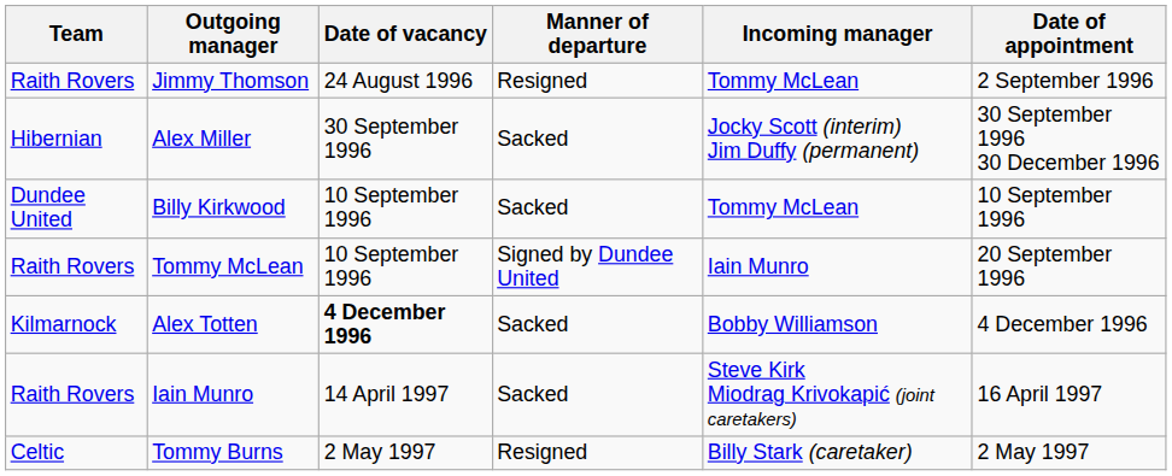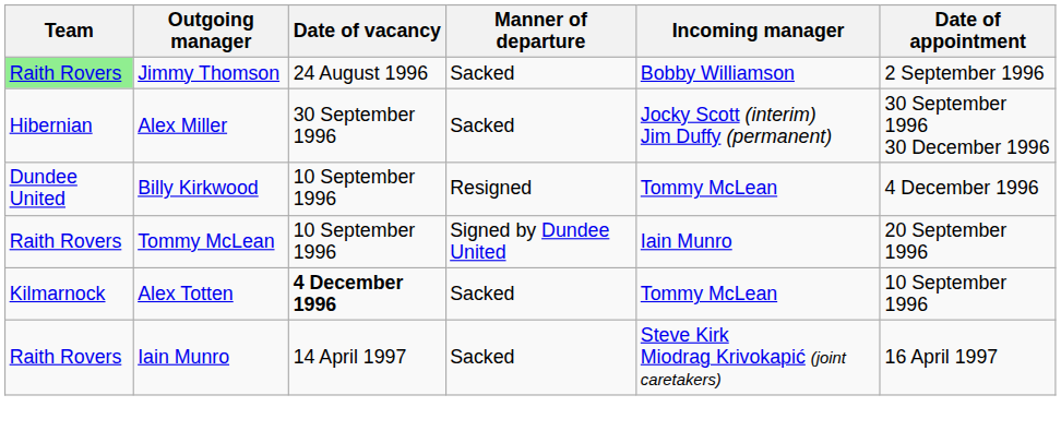Jimmy Thomson | Team: no background -> lightgreen background
Jimmy Thomson | Manner of departure: Resigned -> Sacked
Jimmy Thomson | Incoming manager: Tommy McLean -> Bobby Williamson
Billy Kirkwood | Manner of departure: Sacked -> Resigned
Billy Kirkwood | Date of appointment: 10 September 1996 -> 4 December 1996
Alex Totten | Incoming manager: Bobby Williamson -> Tommy McLean
Alex Totten | Date of appointment: 4 December 1996 -> 10 September 1996
- row: Celtic | Tommy Burns | 2 May 1997 | Resigned | Billy Stark (caretaker) | 2 May 1997
